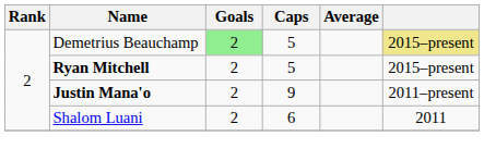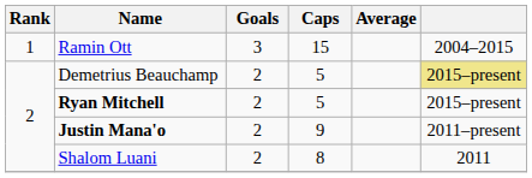+ row: 1 | Ramin Ott | 3 | 15 | 2004–2015
Demetrius Beauchamp | Goals: lightgreen background -> no background
Shalom Luani | Caps: 6 -> 8
